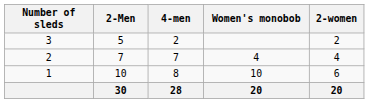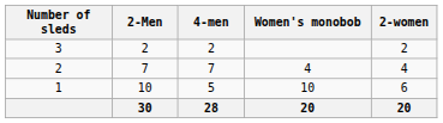3 | 2-Men: 5 -> 2
1 | 4-men: 8 -> 5
